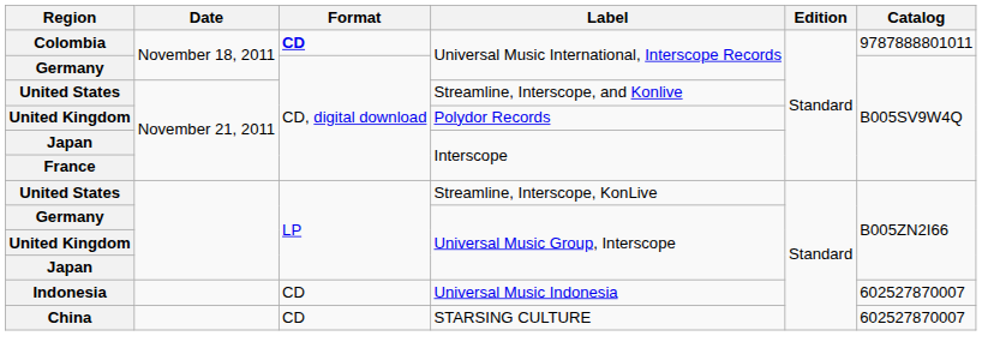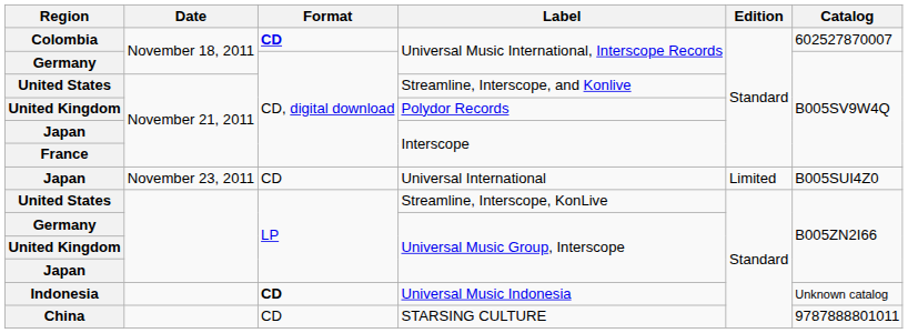Colombia / Universal Music International, Interscope Records | Catalog: 9787888801011 -> 602527870007
+ row: Japan | November 23, 2011 | CD | Universal International | Limited | B005SUI4Z0
Universal Music Indonesia | Format: normal -> bold
Universal Music Indonesia | Catalog: 602527870007 -> Unknown catalog
STARSING CULTURE | Catalog: 602527870007 -> 9787888801011
